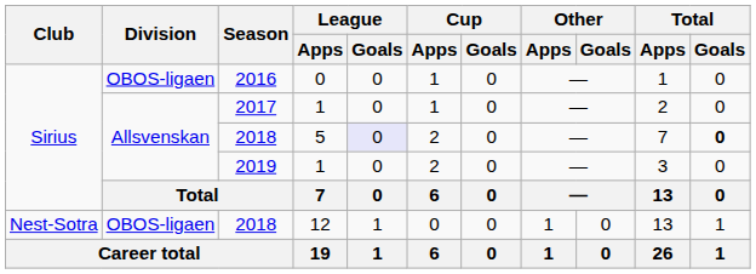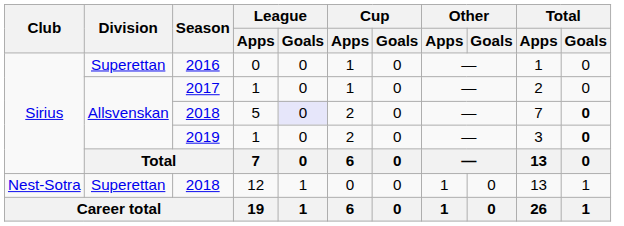2016 | Division: OBOS-ligaen -> Superettan
2019 | Total / Goals: normal -> bold
2018 / 12 | Division: OBOS-ligaen -> Superettan
